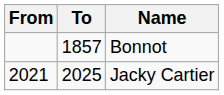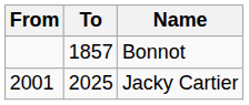Jacky Cartier | From: 2021 -> 2001
